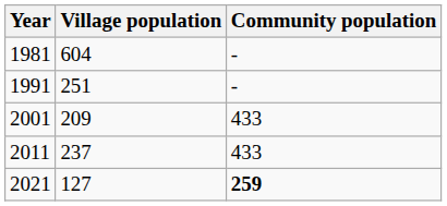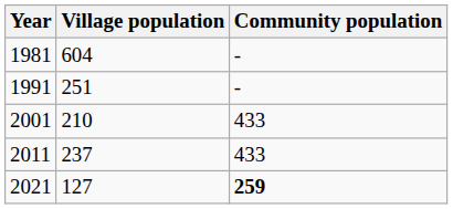2001 | Village population: 209 -> 210
